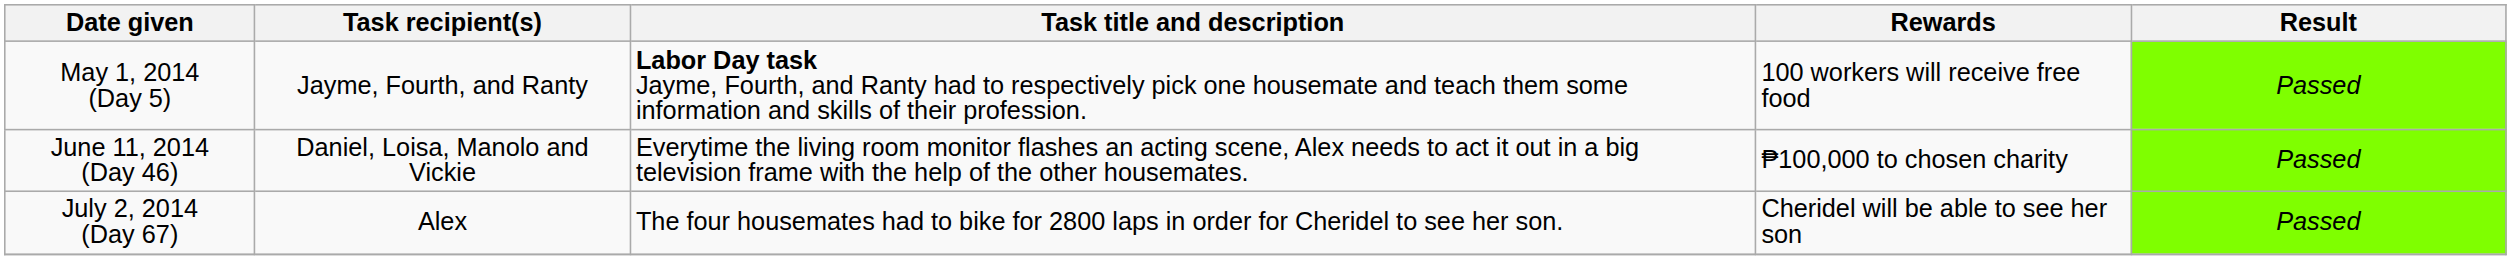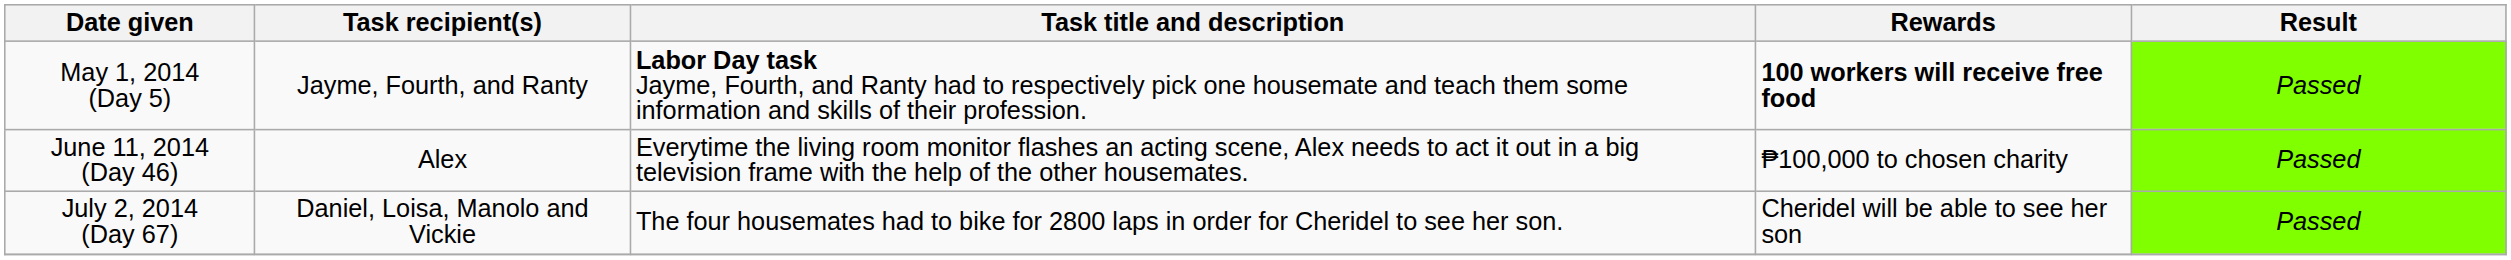May 1, 2014 (Day 5) | Rewards: normal -> bold
June 11, 2014 (Day 46) | Task recipient(s): Daniel, Loisa, Manolo and Vickie -> Alex
July 2, 2014 (Day 67) | Task recipient(s): Alex -> Daniel, Loisa, Manolo and Vickie
